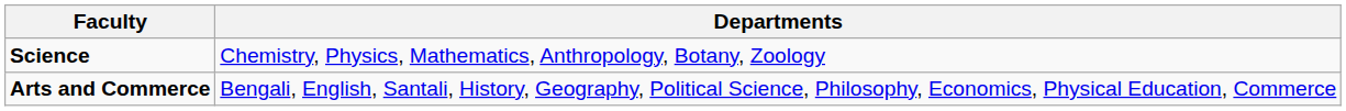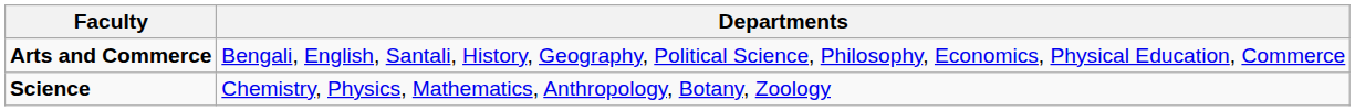rows swapped: Science <-> Arts and Commerce
